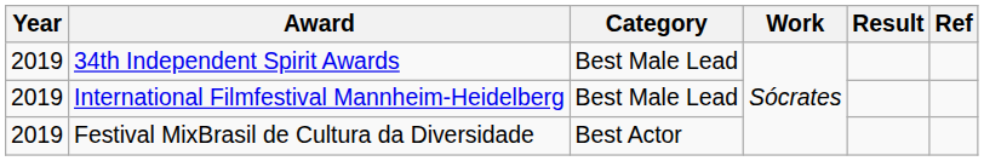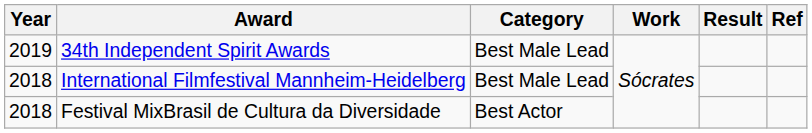International Filmfestival Mannheim-Heidelberg | Year: 2019 -> 2018
Festival MixBrasil de Cultura da Diversidade | Year: 2019 -> 2018
